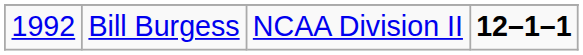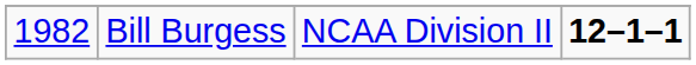Bill Burgess | column 1: 1992 -> 1982
